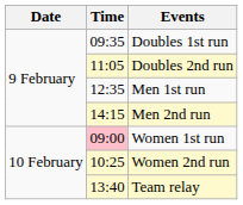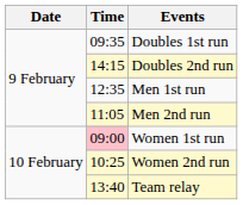Doubles 2nd run | Time: 11:05 -> 14:15
Men 2nd run | Time: 14:15 -> 11:05
